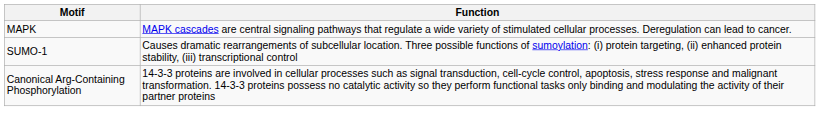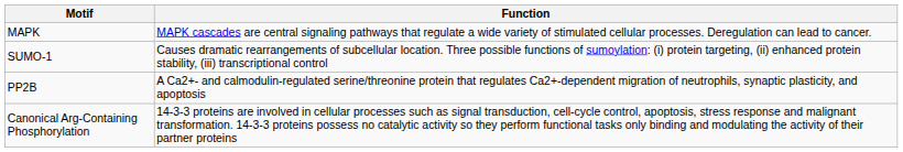+ row: PP2B | A Ca2+- and calmodulin-regulated serine/threonine protein that regulates Ca2+-dependent migration of neutrophils, synaptic plasticity, and apoptosis
